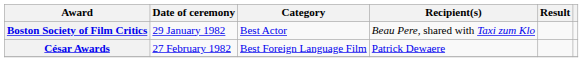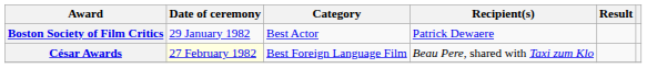Boston Society of Film Critics | Recipient(s): Beau Pere, shared with Taxi zum Klo -> Patrick Dewaere
César Awards | Date of ceremony: no background -> lightyellow background
César Awards | Recipient(s): Patrick Dewaere -> Beau Pere, shared with Taxi zum Klo
